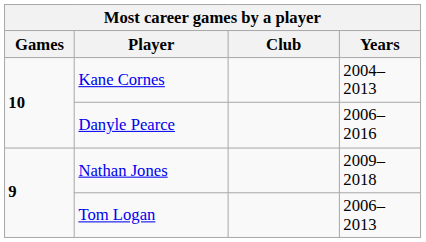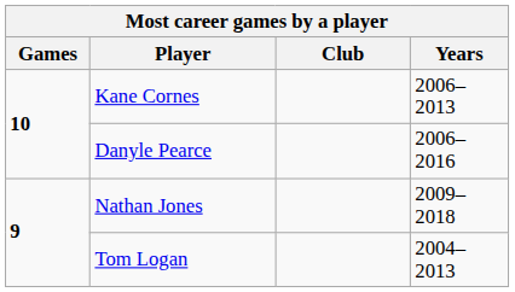Kane Cornes | Years: 2004–2013 -> 2006–2013
Tom Logan | Years: 2006–2013 -> 2004–2013
